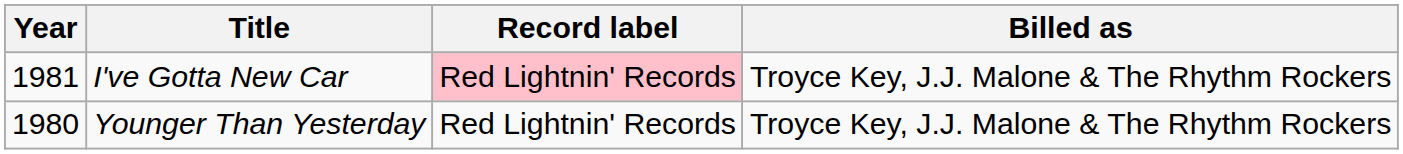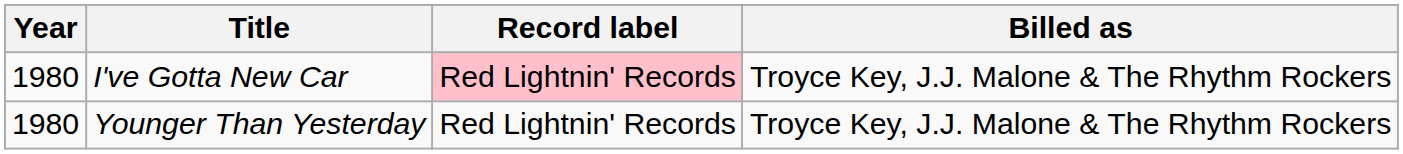I've Gotta New Car | Year: 1981 -> 1980
